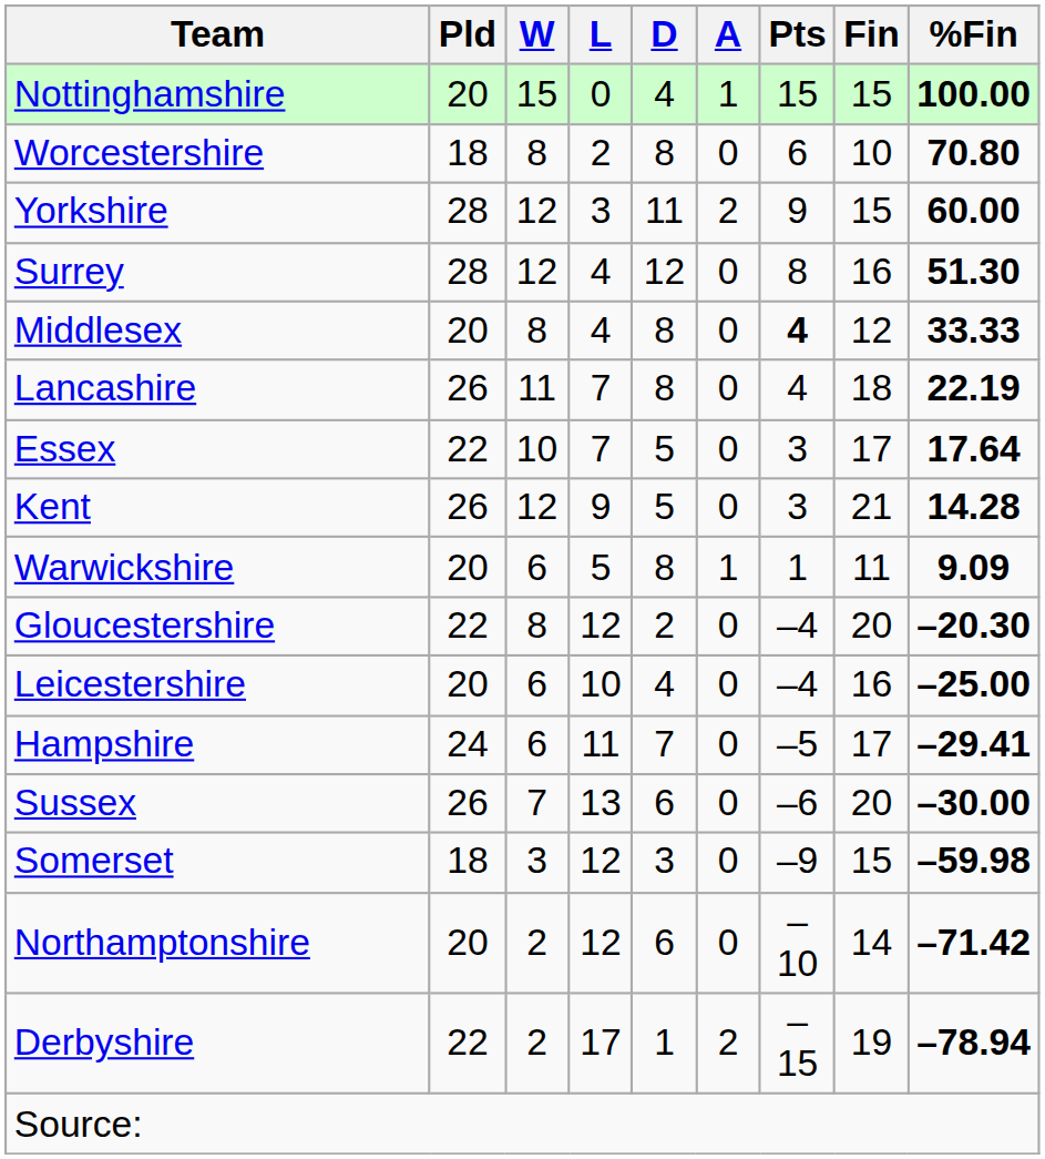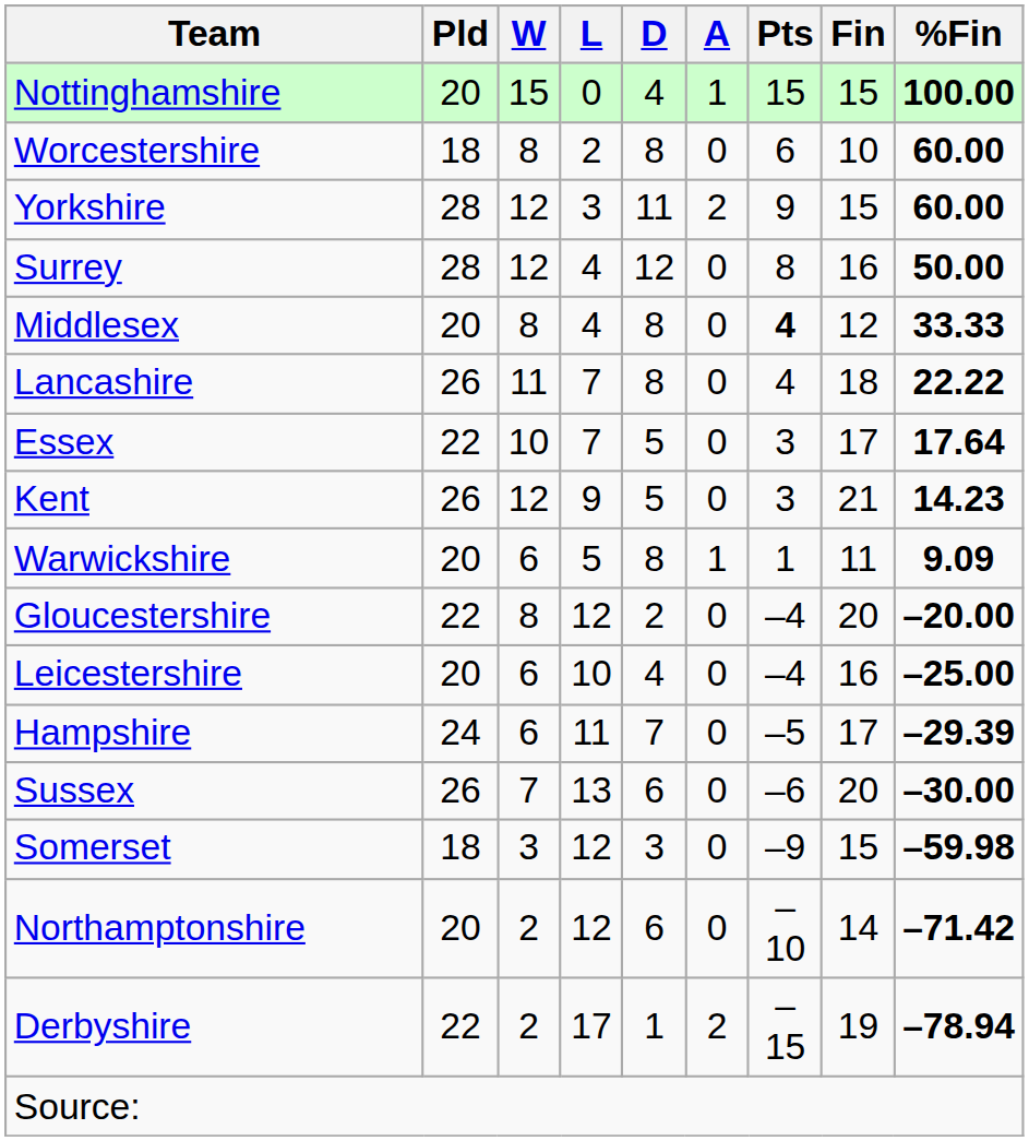Worcestershire | %Fin: 70.80 -> 60.00
Surrey | %Fin: 51.30 -> 50.00
Lancashire | %Fin: 22.19 -> 22.22
Kent | %Fin: 14.28 -> 14.23
Gloucestershire | %Fin: –20.30 -> –20.00
Hampshire | %Fin: –29.41 -> –29.39
